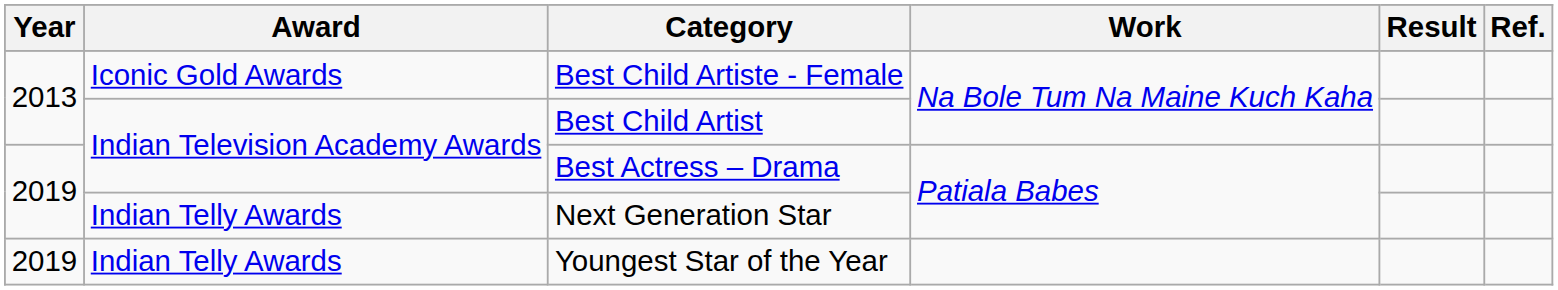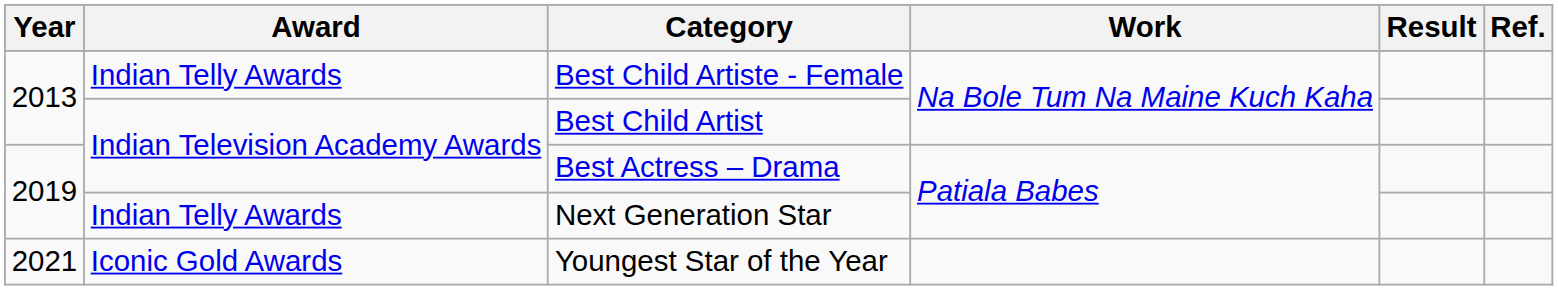Best Child Artiste - Female | Award: Iconic Gold Awards -> Indian Telly Awards
Youngest Star of the Year | Year: 2019 -> 2021
Youngest Star of the Year | Award: Indian Telly Awards -> Iconic Gold Awards
